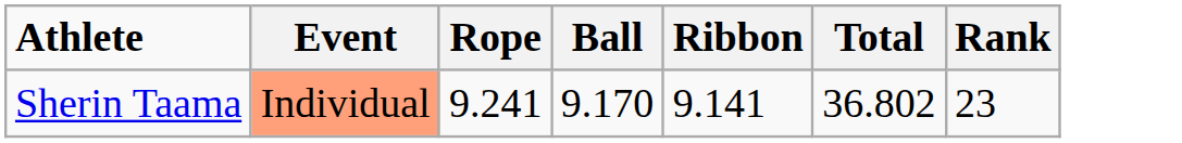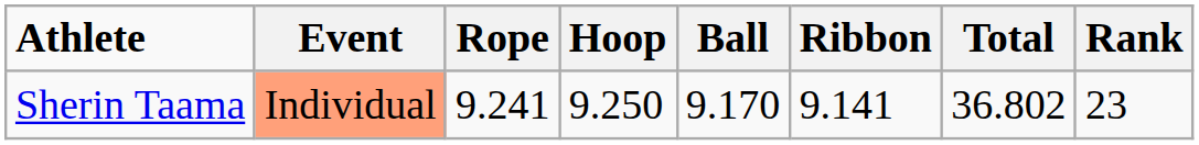+ column: Hoop | 9.250
